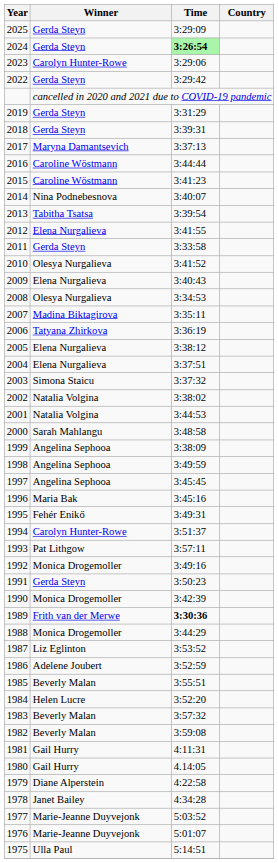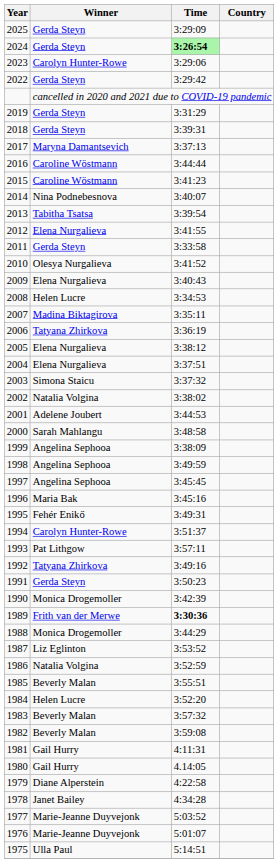2008 | Winner: Olesya Nurgalieva -> Helen Lucre
2001 | Winner: Natalia Volgina -> Adelene Joubert
1992 | Winner: Monica Drogemoller -> Tatyana Zhirkova
1986 | Winner: Adelene Joubert -> Natalia Volgina
